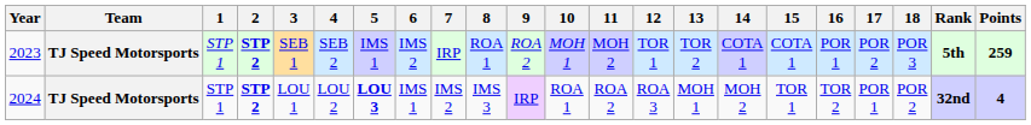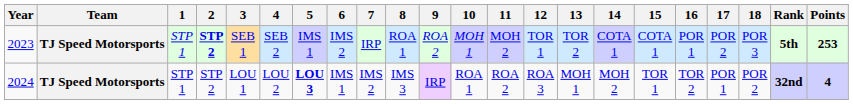2023 | Points: 259 -> 253
2024 | 2: bold -> normal
